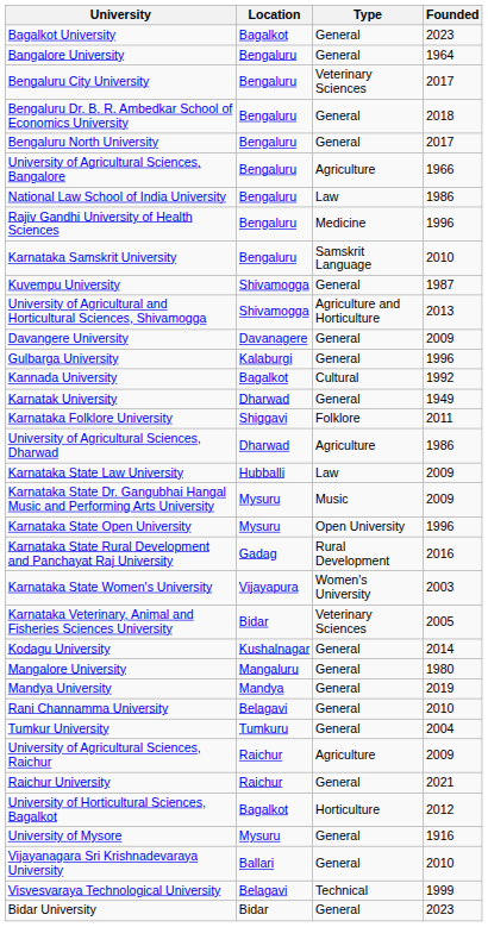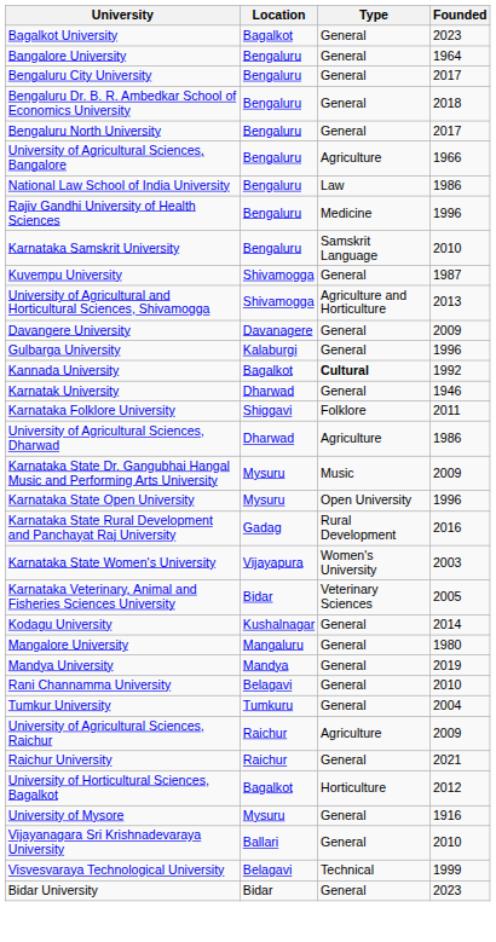Bengaluru City University | Type: Veterinary Sciences -> General
Kannada University | Type: normal -> bold
Karnatak University | Founded: 1949 -> 1946
- row: Karnataka State Law University | Hubballi | Law | 2009
